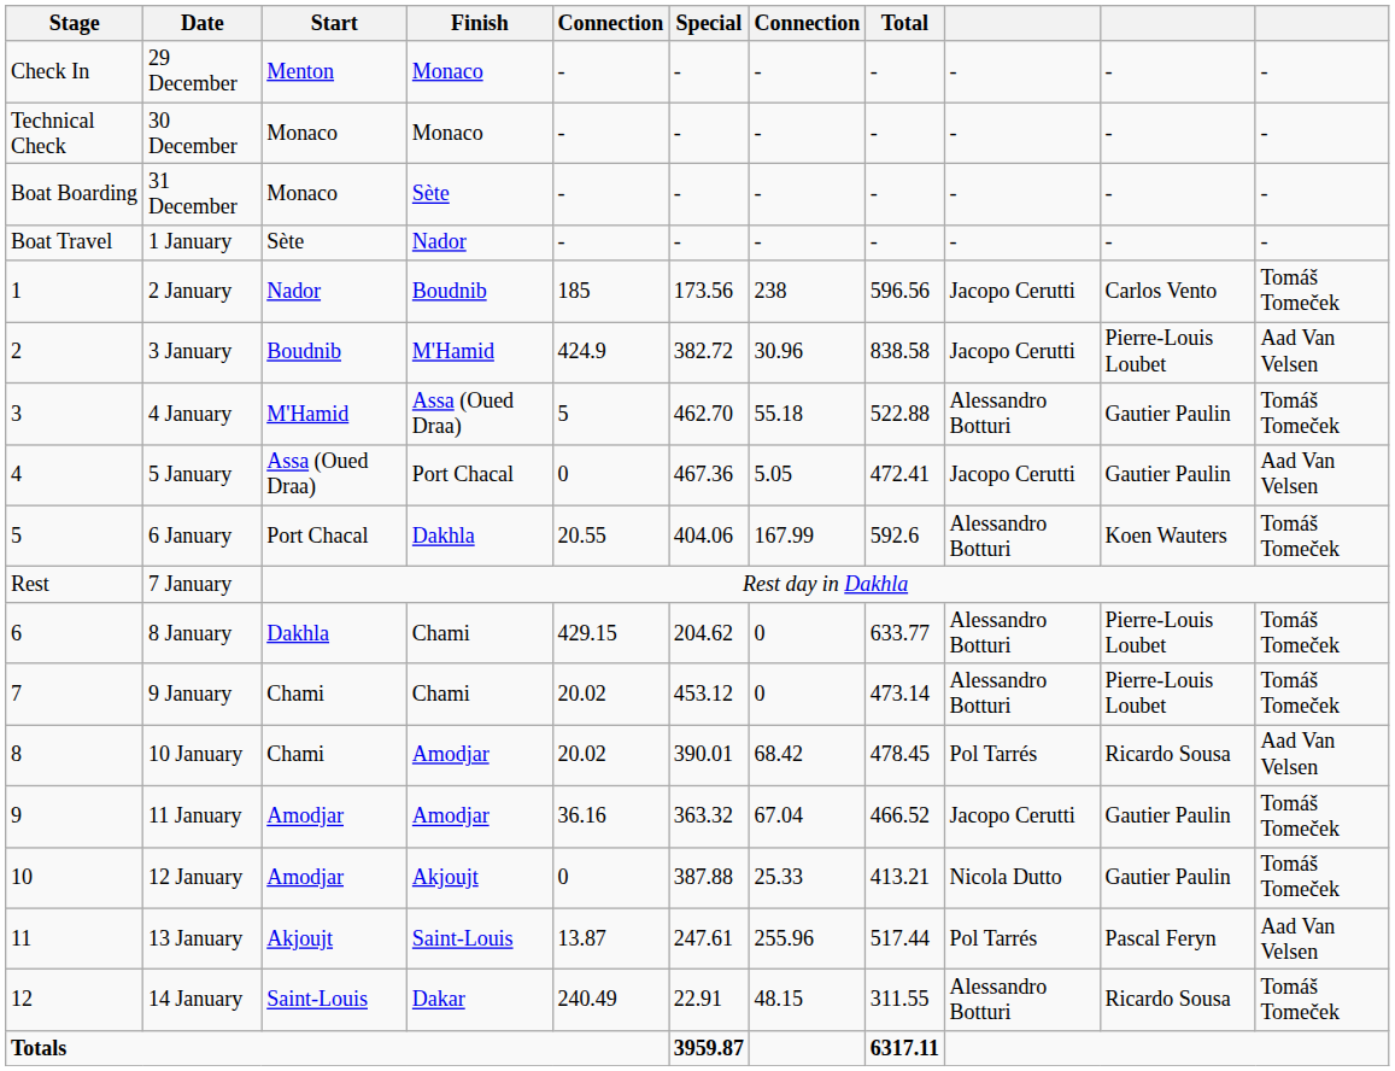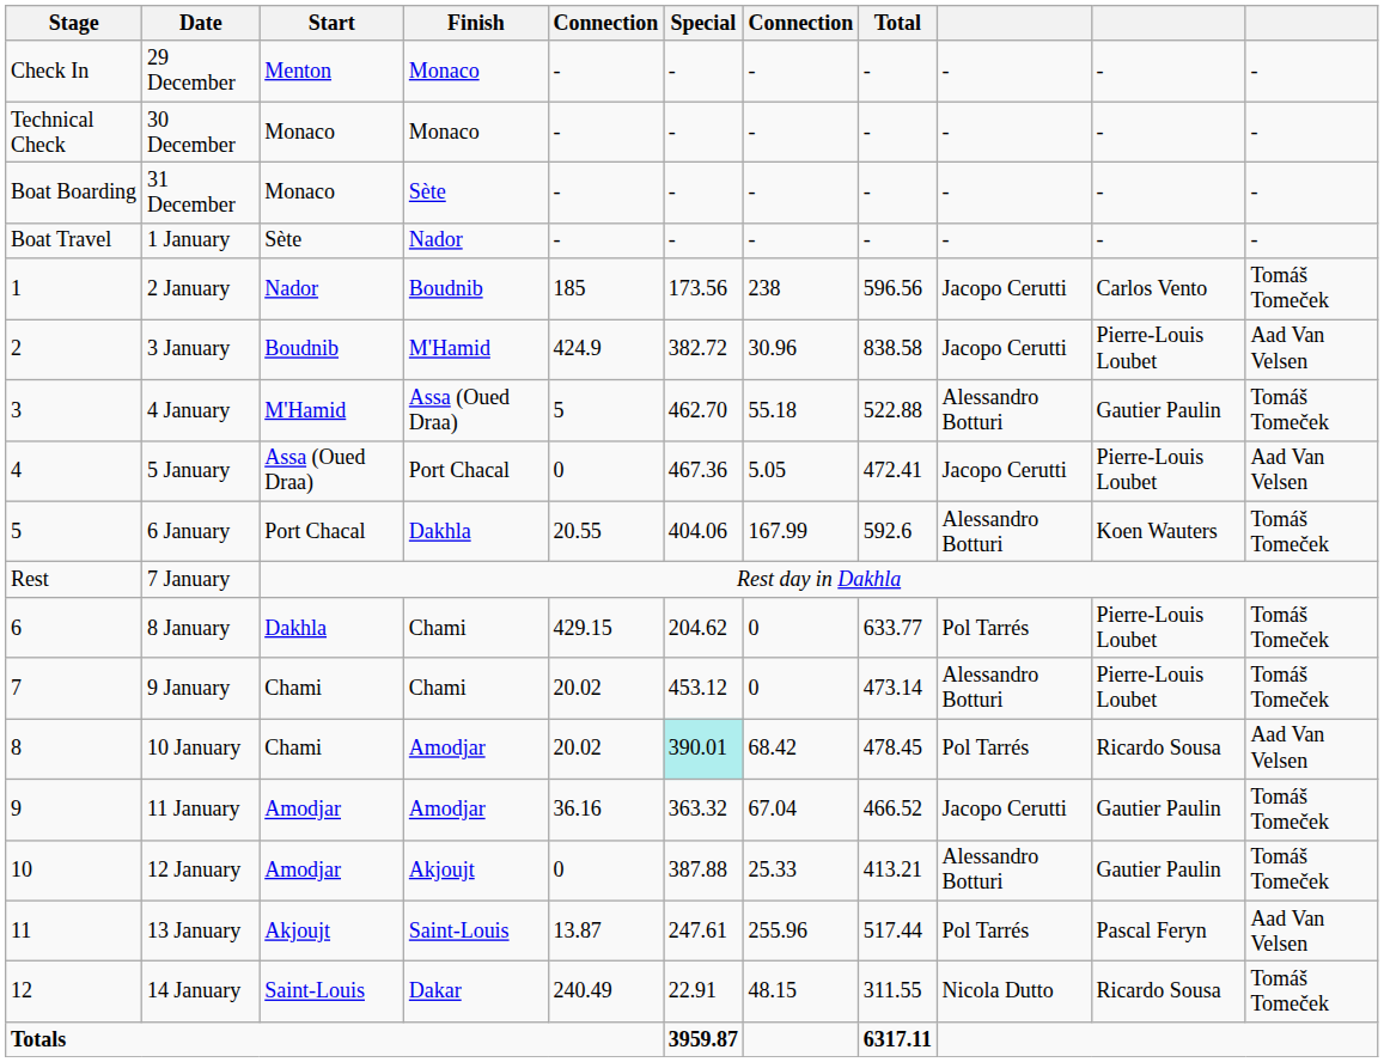5 January | column 10: Gautier Paulin -> Pierre-Louis Loubet
8 January | column 9: Alessandro Botturi -> Pol Tarrés
10 January | Special: no background -> paleturquoise background
12 January | column 9: Nicola Dutto -> Alessandro Botturi
14 January | column 9: Alessandro Botturi -> Nicola Dutto
